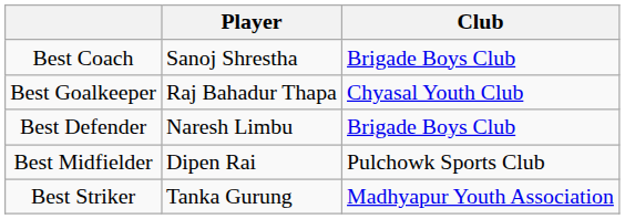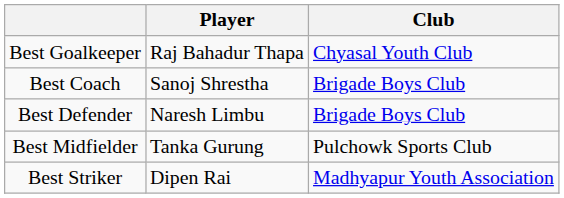rows swapped: Best Coach <-> Best Goalkeeper
Best Midfielder | Player: Dipen Rai -> Tanka Gurung
Best Striker | Player: Tanka Gurung -> Dipen Rai
